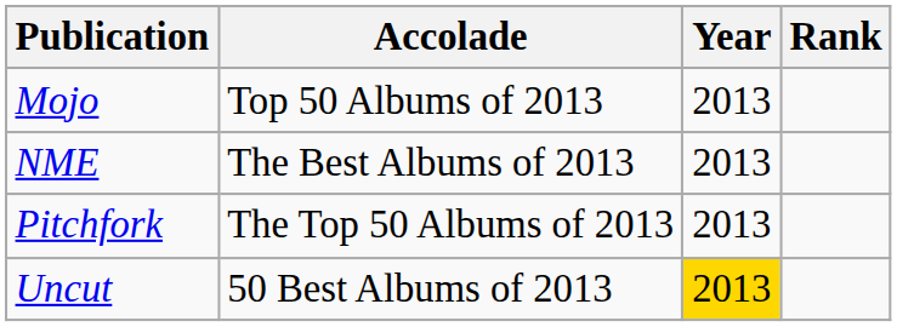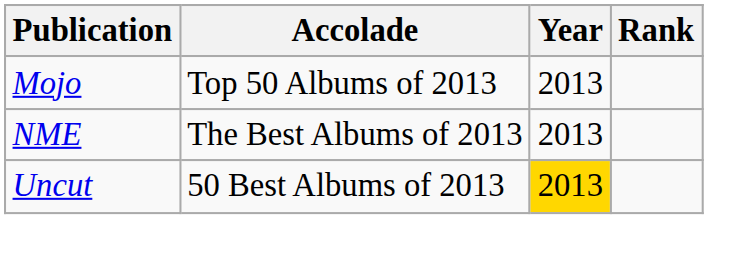- row: Pitchfork | The Top 50 Albums of 2013 | 2013
